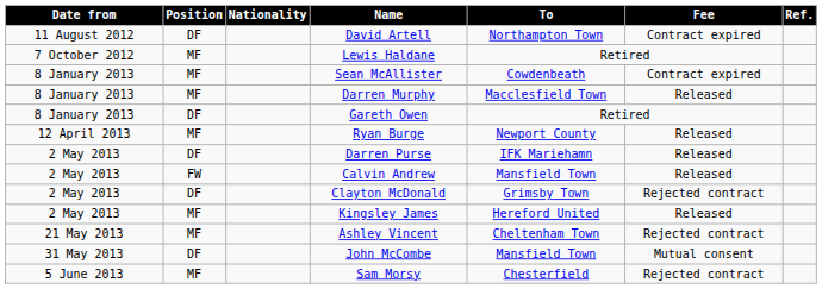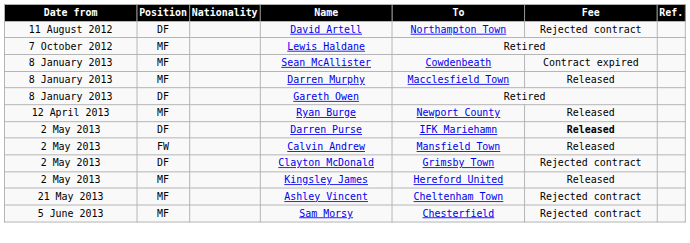David Artell | Fee: Contract expired -> Rejected contract
Darren Purse | Fee: normal -> bold
- row: 31 May 2013 | DF | John McCombe | Mansfield Town | Mutual consent
